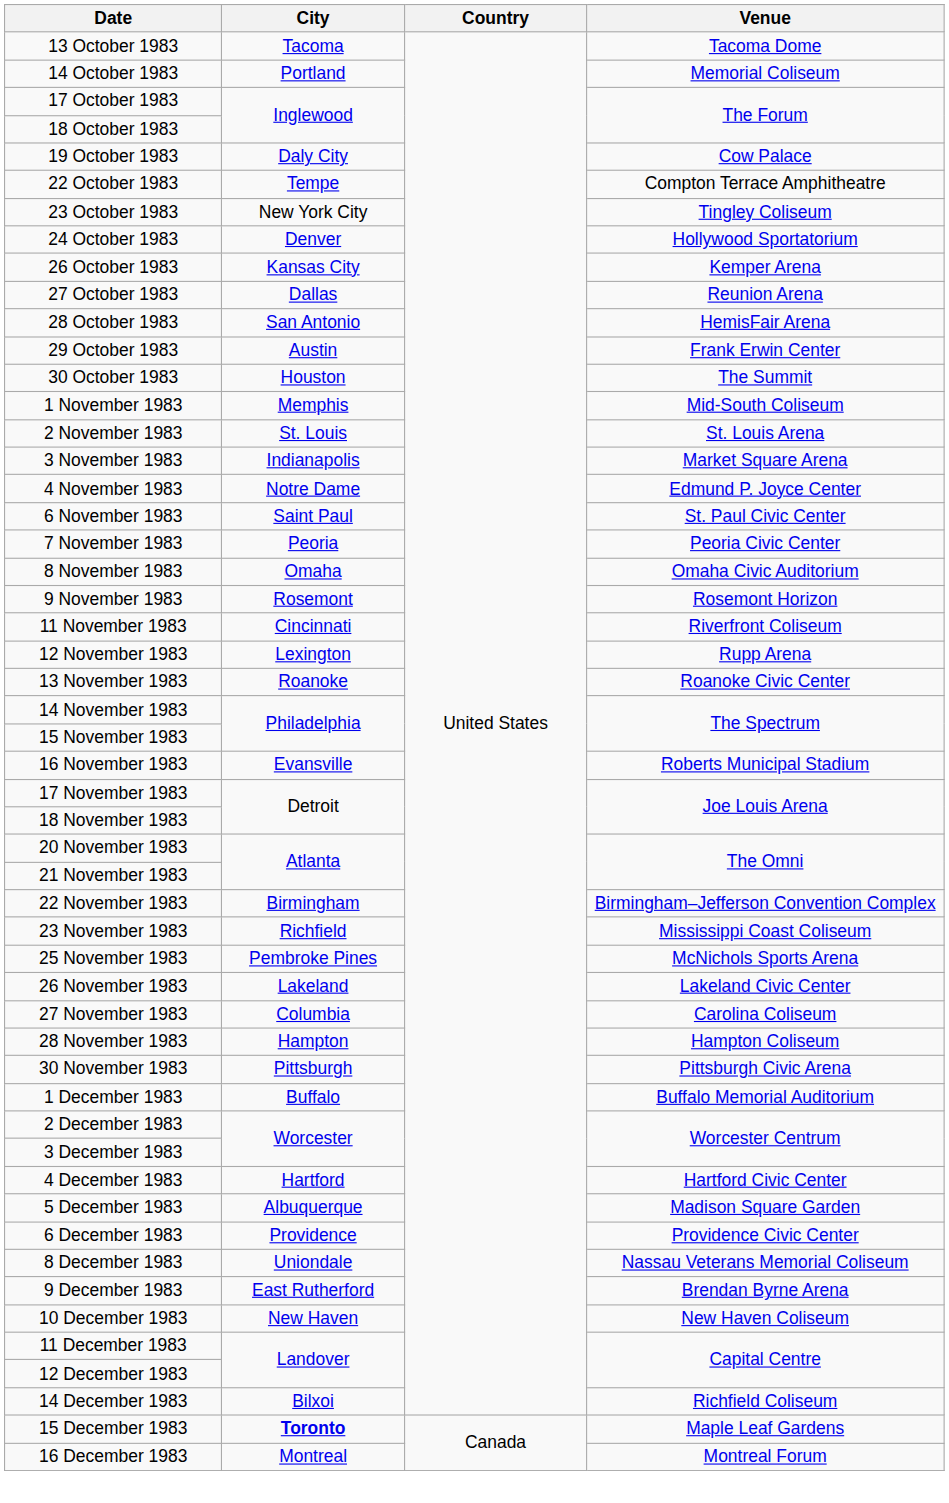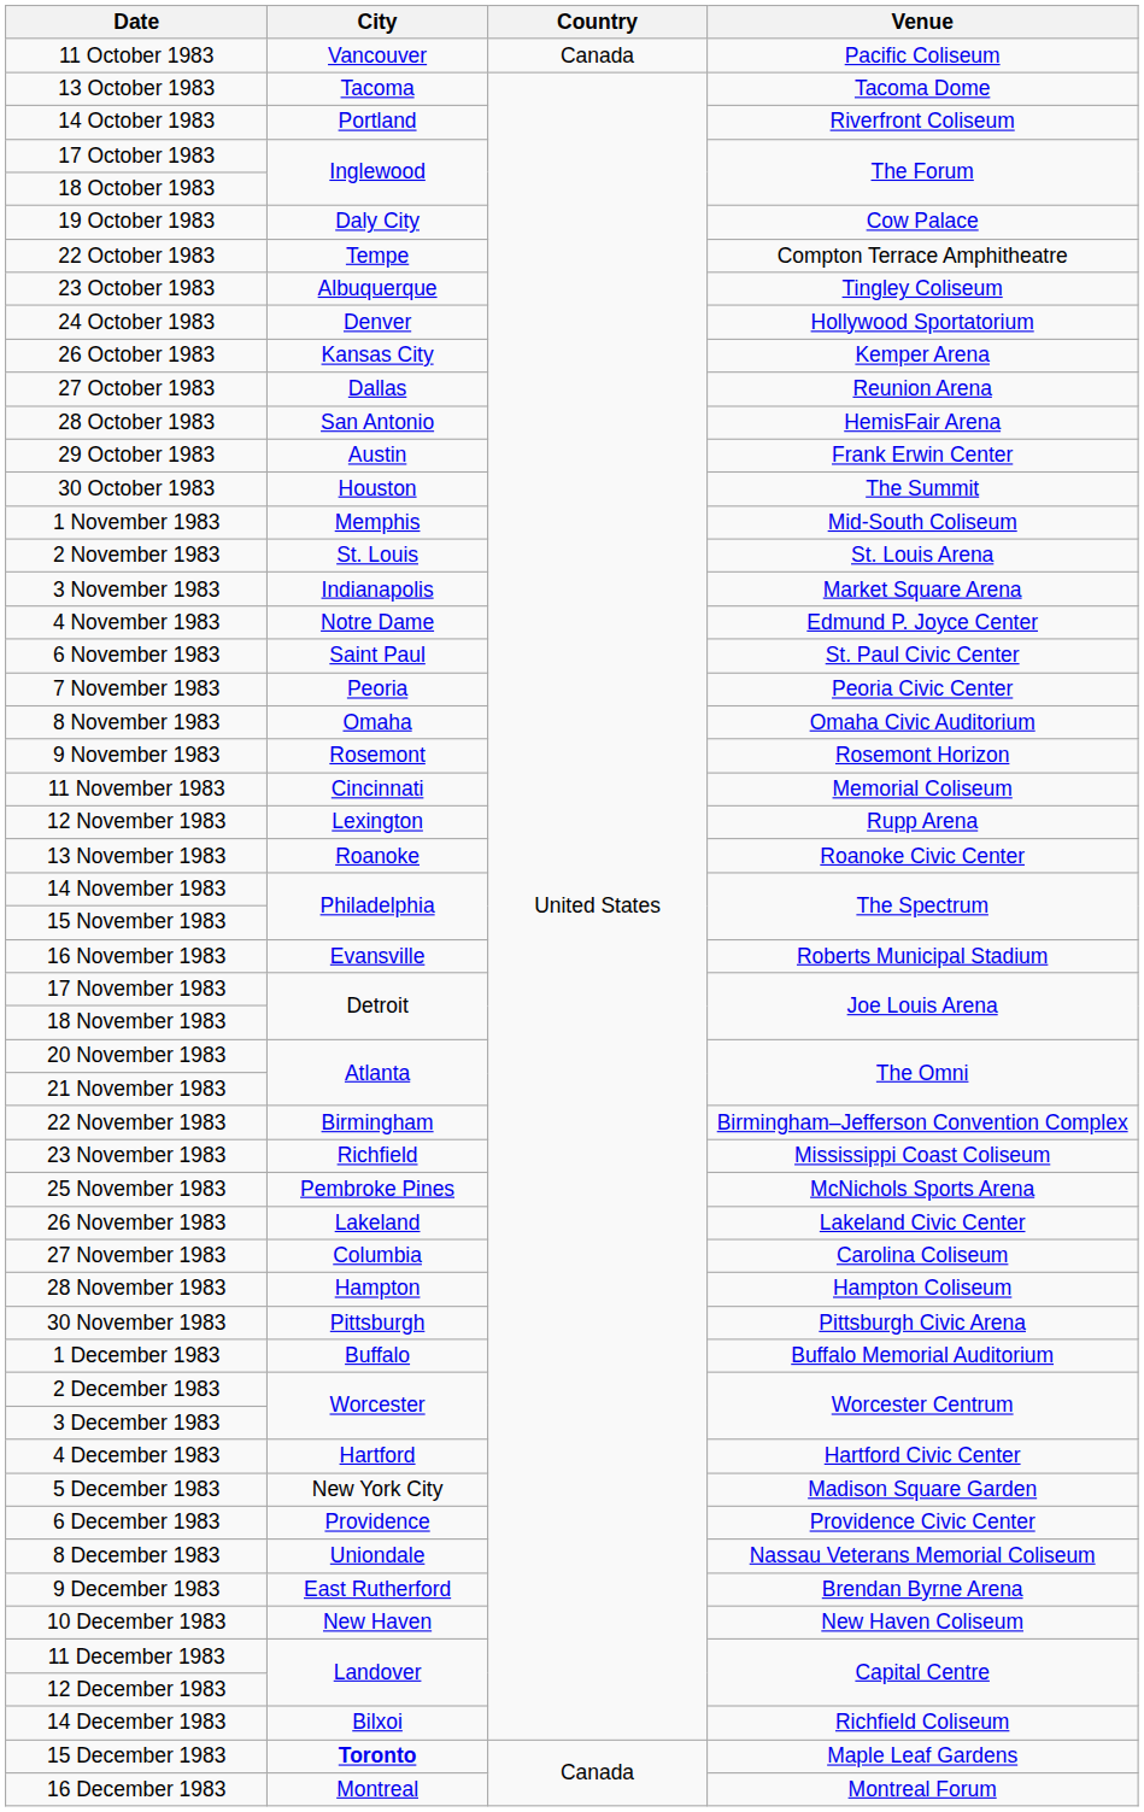+ row: 11 October 1983 | Vancouver | Canada | Pacific Coliseum
14 October 1983 | Venue: Memorial Coliseum -> Riverfront Coliseum
23 October 1983 | City: New York City -> Albuquerque
11 November 1983 | Venue: Riverfront Coliseum -> Memorial Coliseum
5 December 1983 | City: Albuquerque -> New York City
